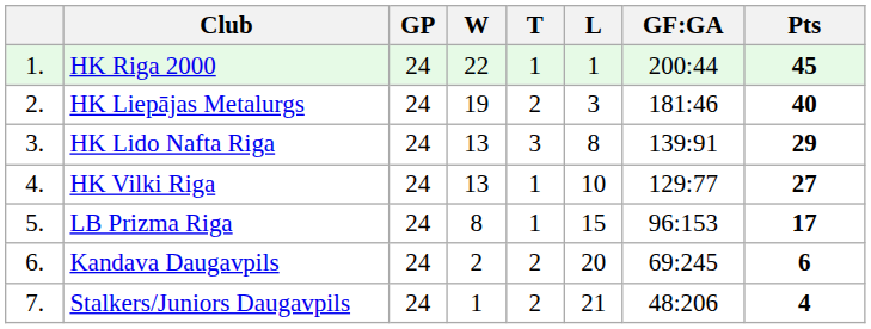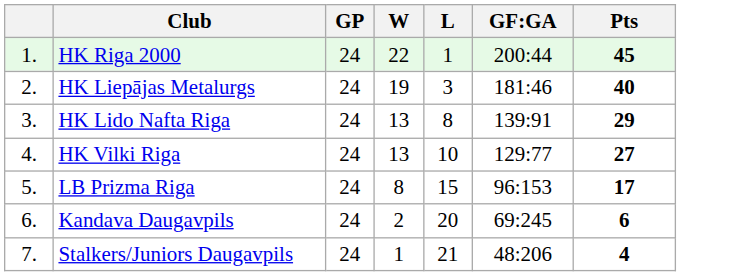- column: T | 1 | 2 | 3 | 1 | 1 | 2 | 2
